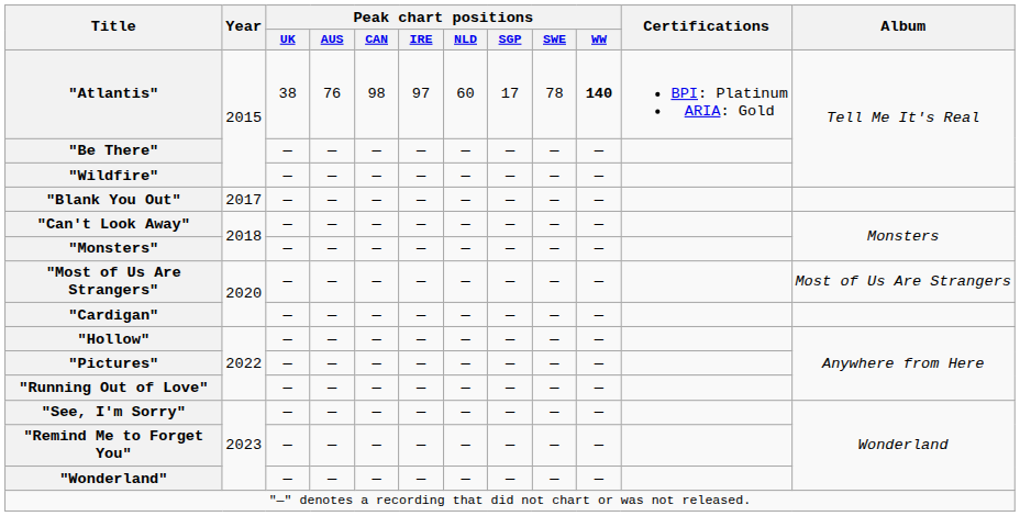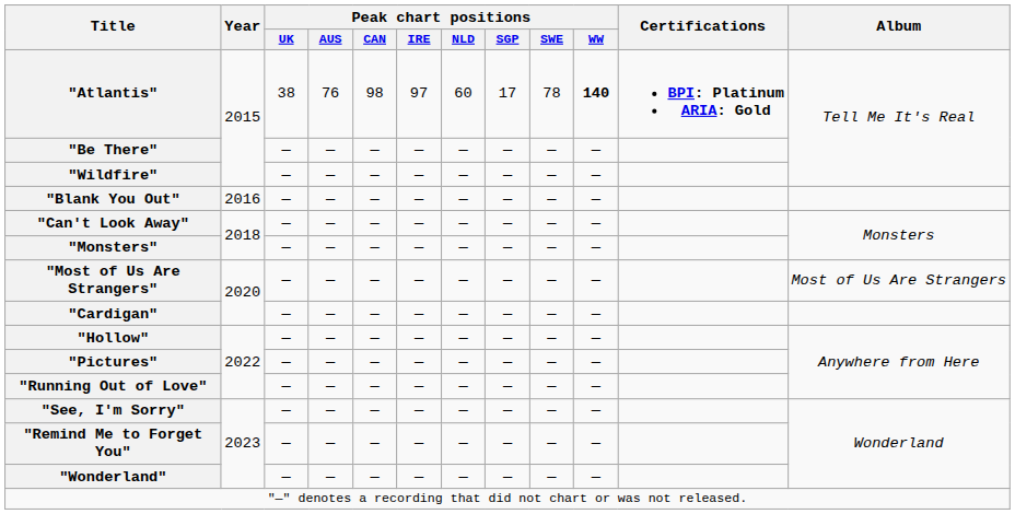"Atlantis" | Certifications: normal -> bold
"Blank You Out" | Year: 2017 -> 2016
